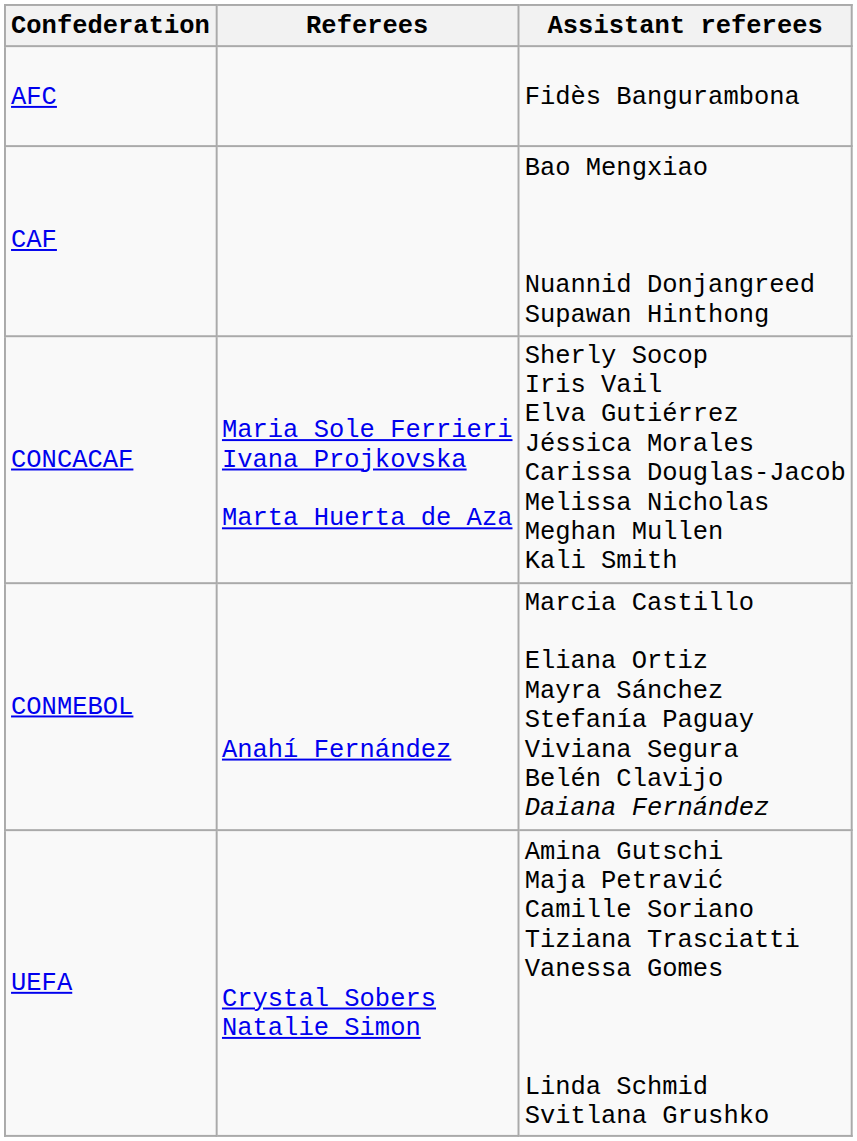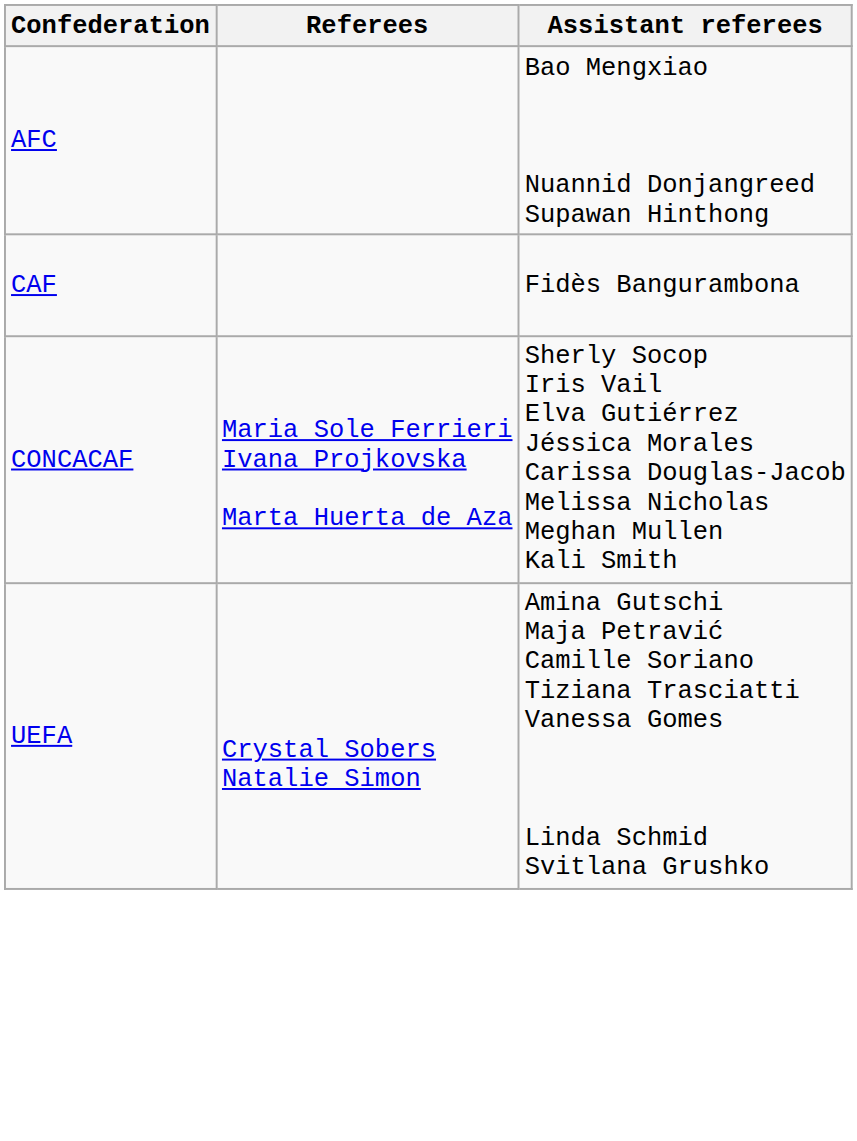AFC | Assistant referees: Fidès Bangurambona -> Bao Mengxiao Nuannid Donjangreed Supawan Hinthong
CAF | Assistant referees: Bao Mengxiao Nuannid Donjangreed Supawan Hinthong -> Fidès Bangurambona
- row: CONMEBOL | Anahí Fernández | Marcia Castillo Eliana Ortiz Mayra Sánchez Stefanía Paguay Viviana Segura Belén Clavijo Daiana Fernández
